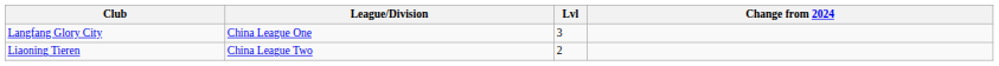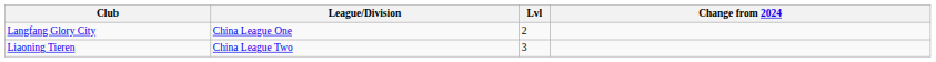Langfang Glory City | Lvl: 3 -> 2
Liaoning Tieren | Lvl: 2 -> 3
